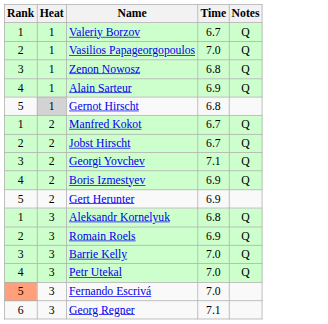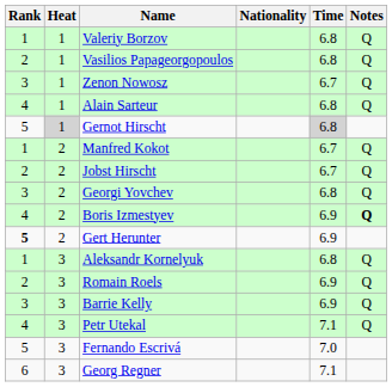+ column: Nationality
Valeriy Borzov | Time: 6.7 -> 6.8
Vasilios Papageorgopoulos | Time: 7.0 -> 6.8
Zenon Nowosz | Time: 6.8 -> 6.7
Alain Sarteur | Time: 6.9 -> 6.8
Gernot Hirscht | Time: no background -> lightgrey background
Georgi Yovchev | Time: 7.1 -> 6.8
Boris Izmestyev | Notes: normal -> bold
Gert Herunter | Rank: normal -> bold
Barrie Kelly | Time: 7.0 -> 6.9
Petr Utekal | Time: 7.0 -> 7.1
Fernando Escrivá | Rank: lightsalmon background -> no background
